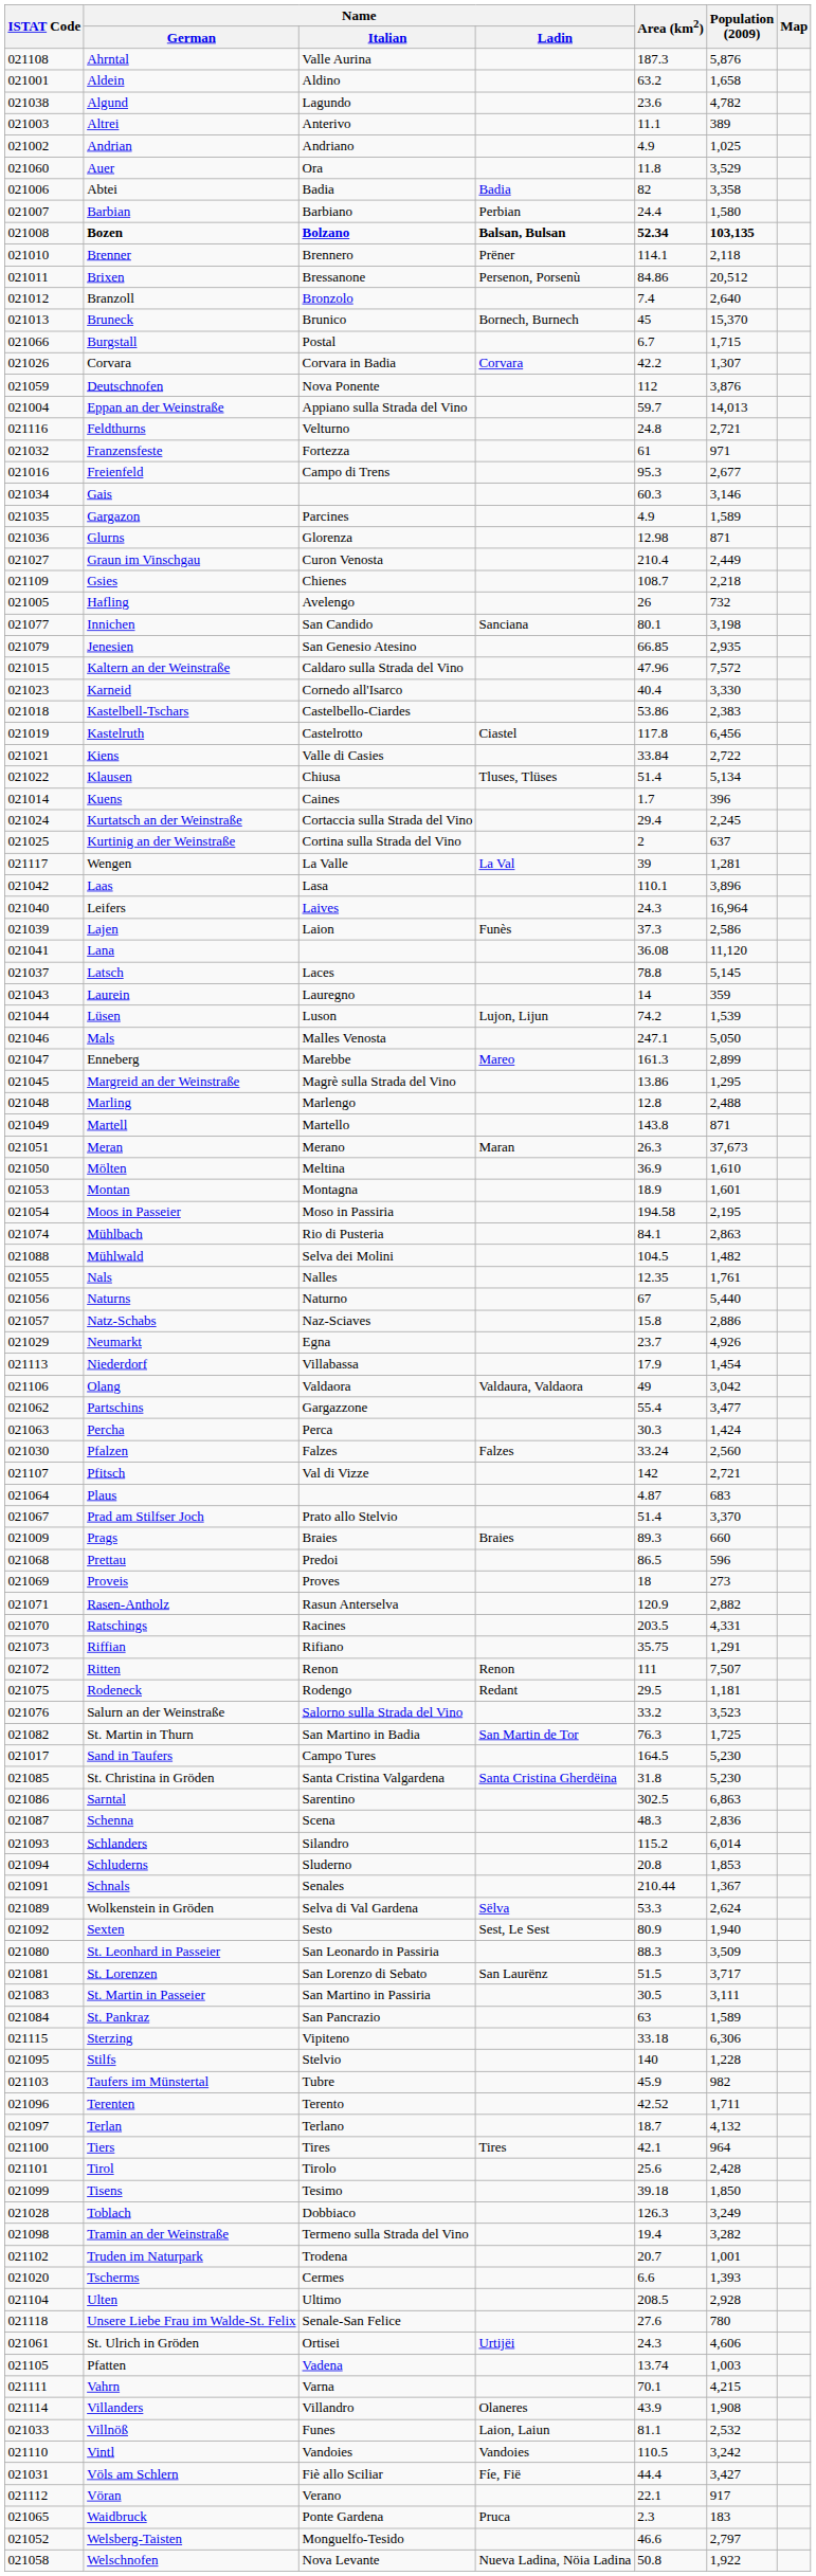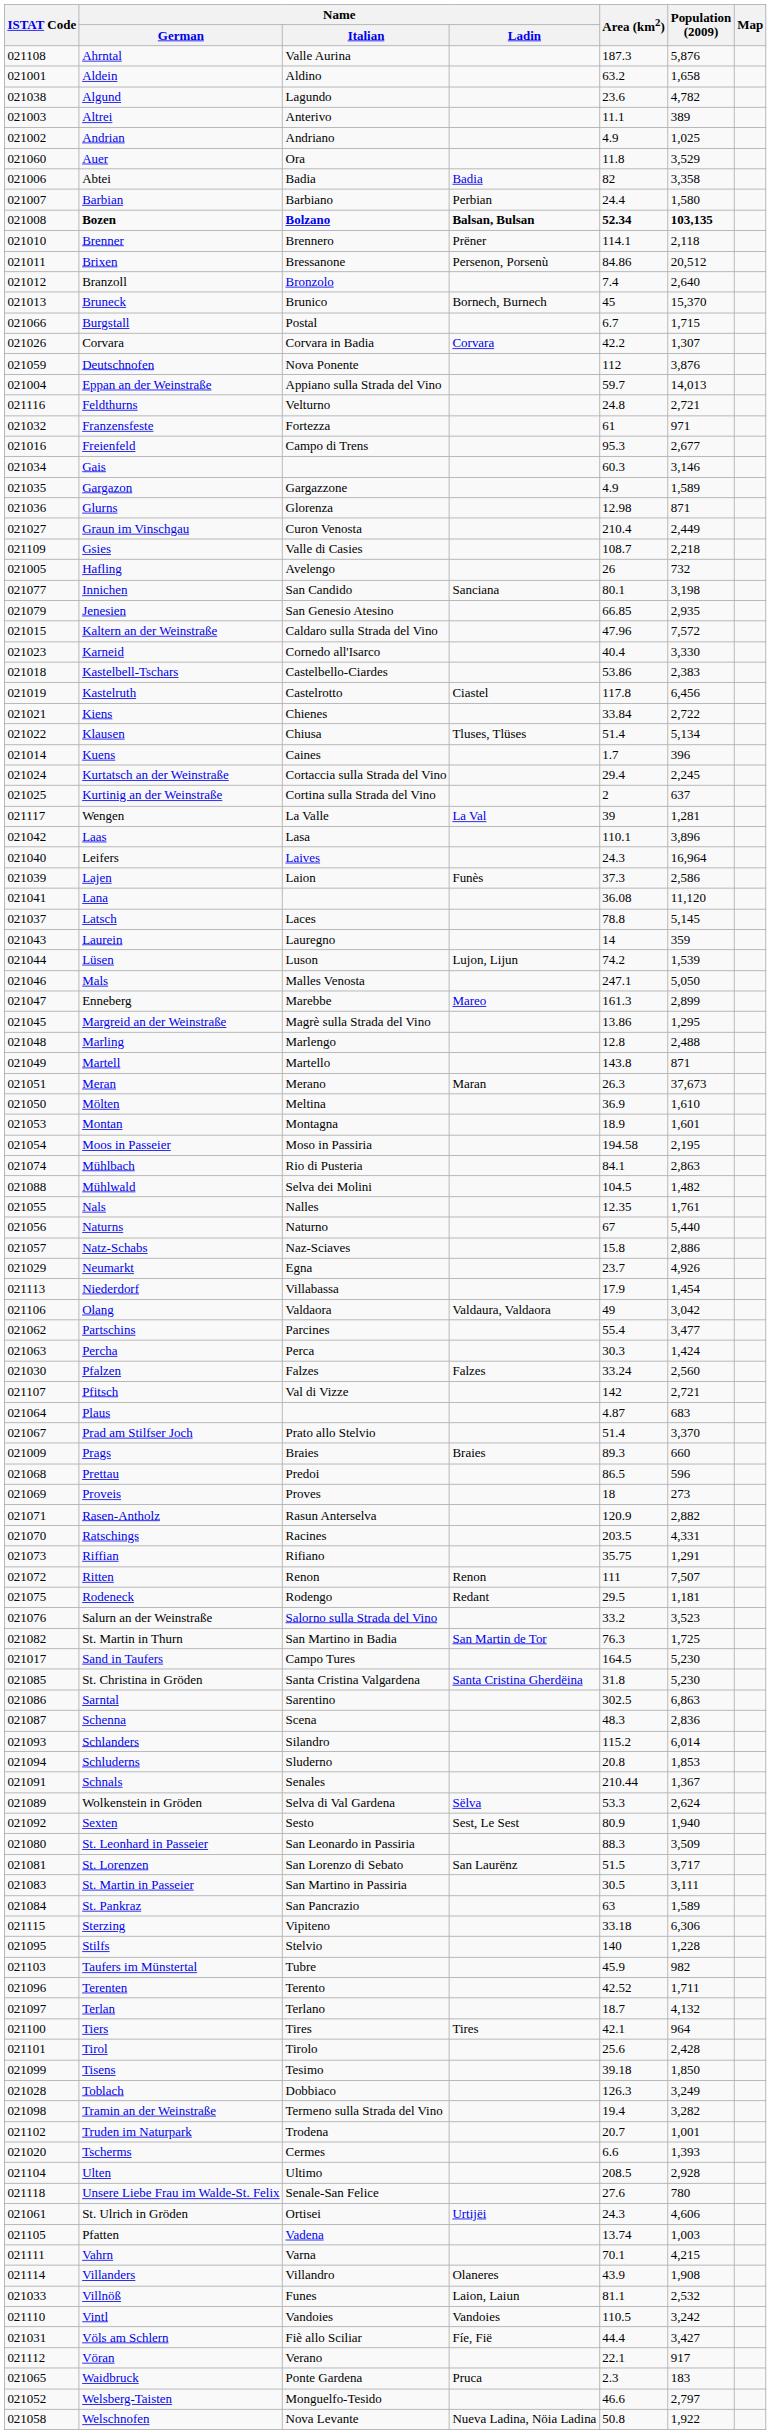Gargazon | Name / Italian: Parcines -> Gargazzone
Gsies | Name / Italian: Chienes -> Valle di Casies
Kiens | Name / Italian: Valle di Casies -> Chienes
Partschins | Name / Italian: Gargazzone -> Parcines
